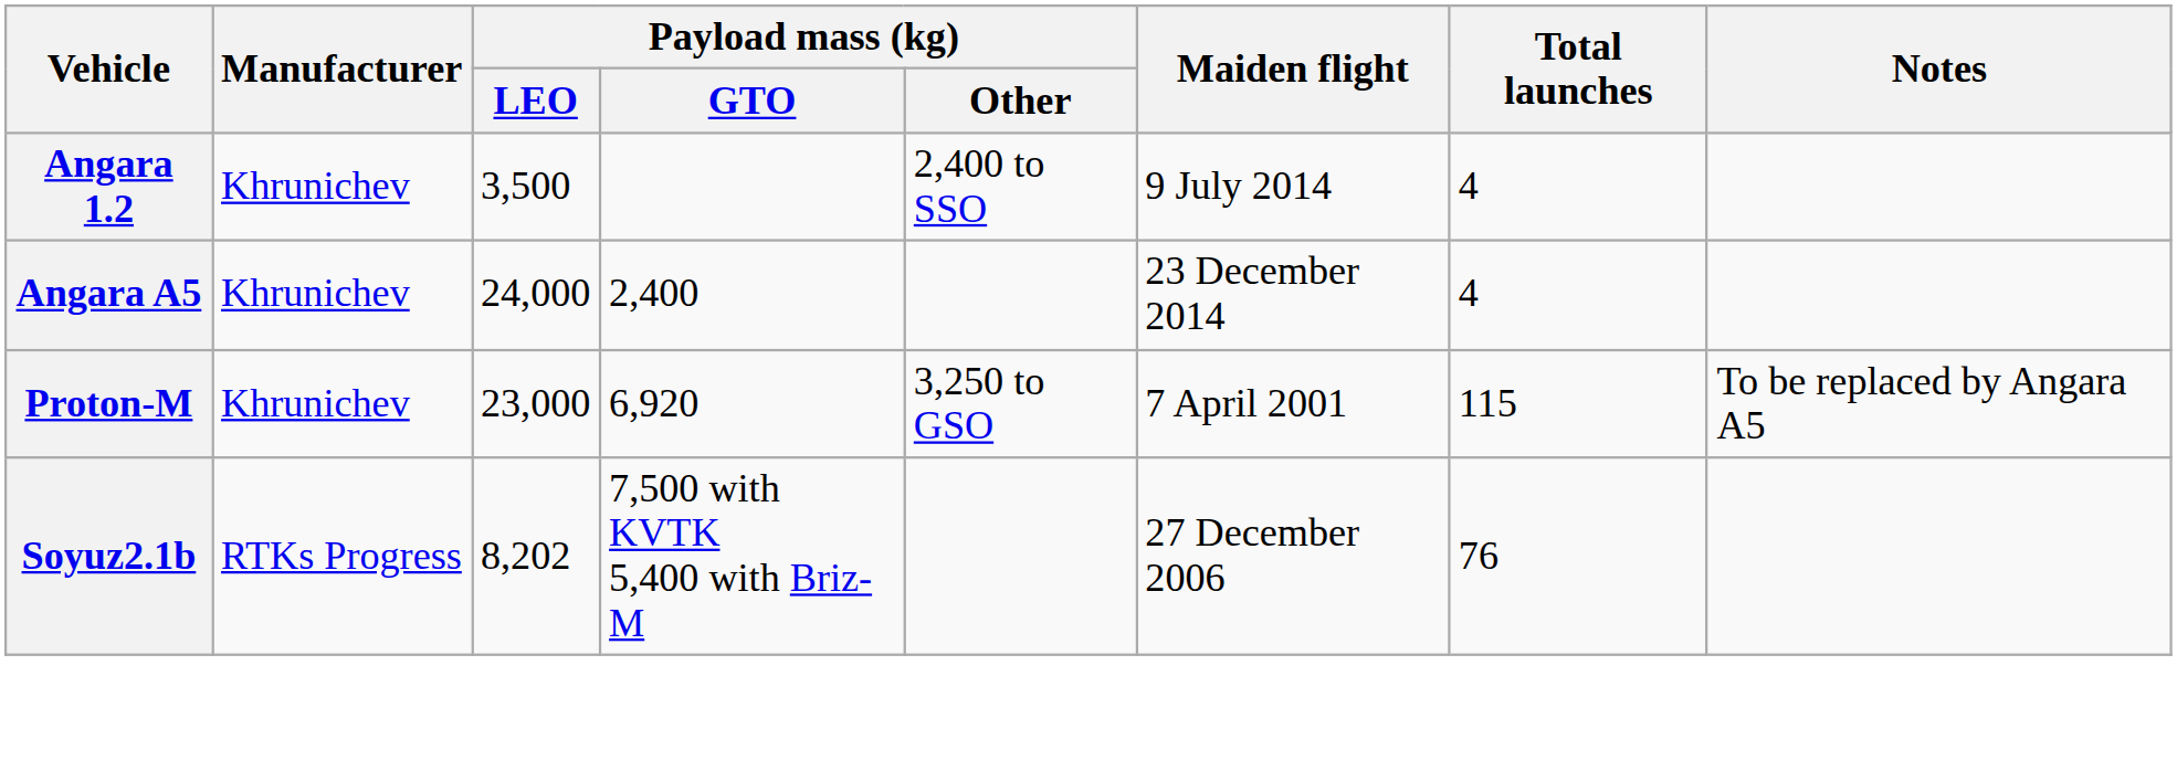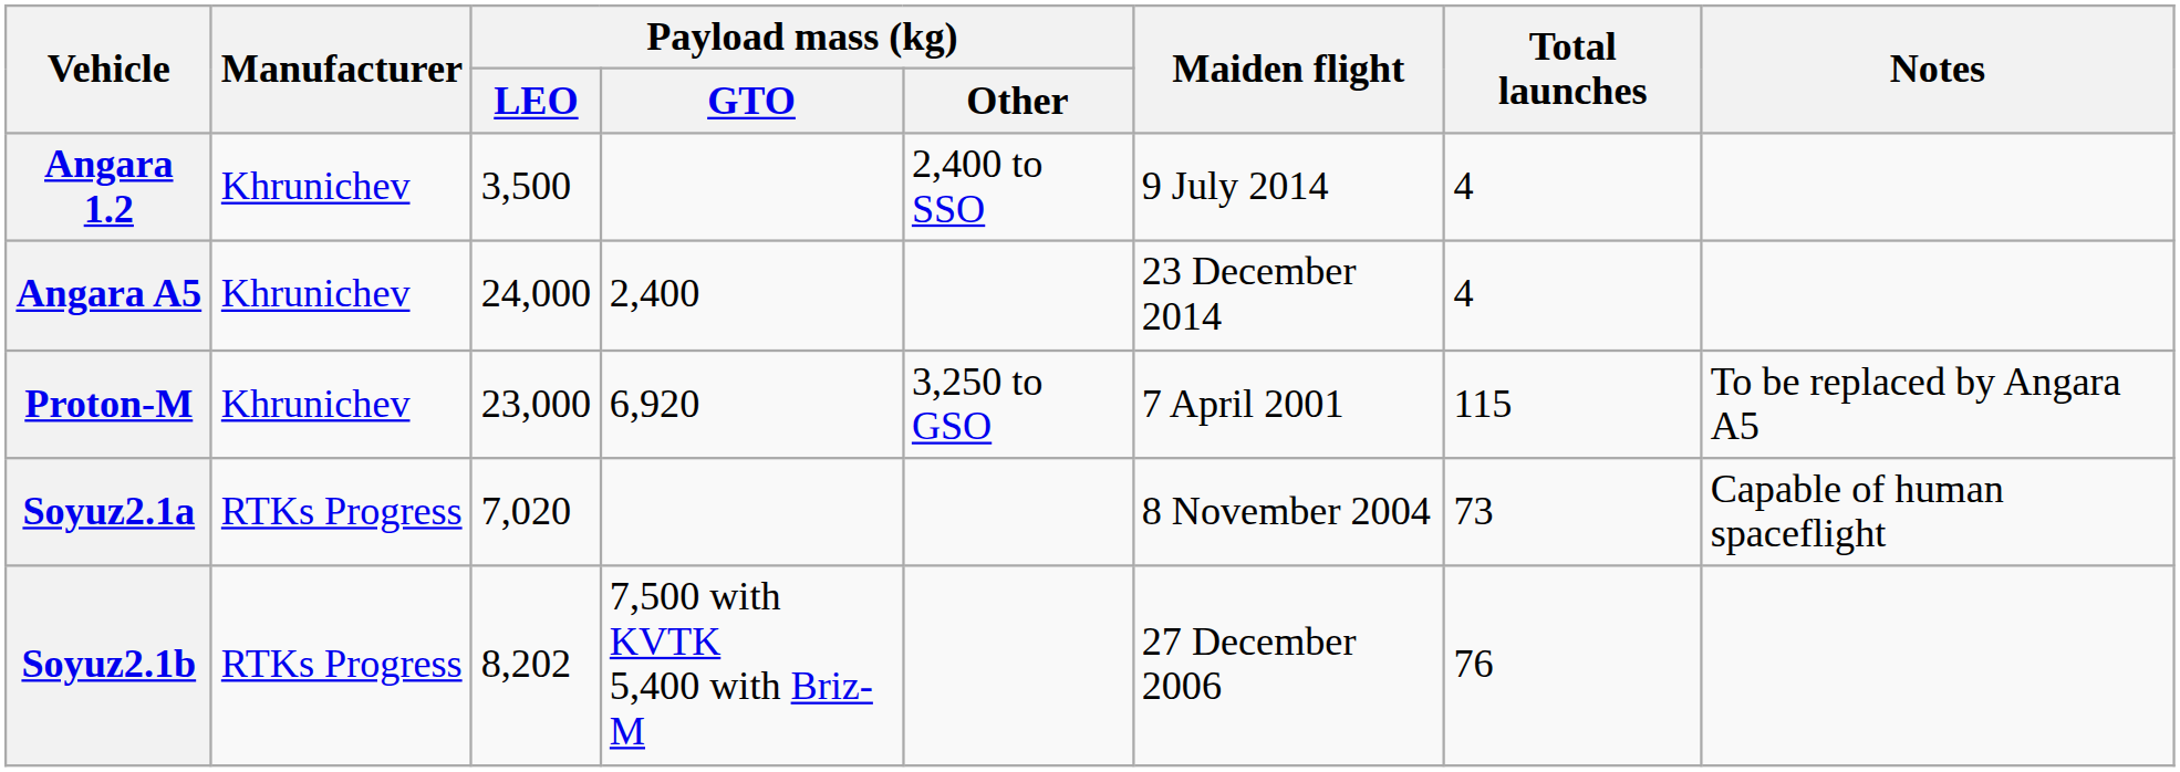+ row: Soyuz2.1a | RTKs Progress | 7,020 | 8 November 2004 | 73 | Capable of human spaceflight
